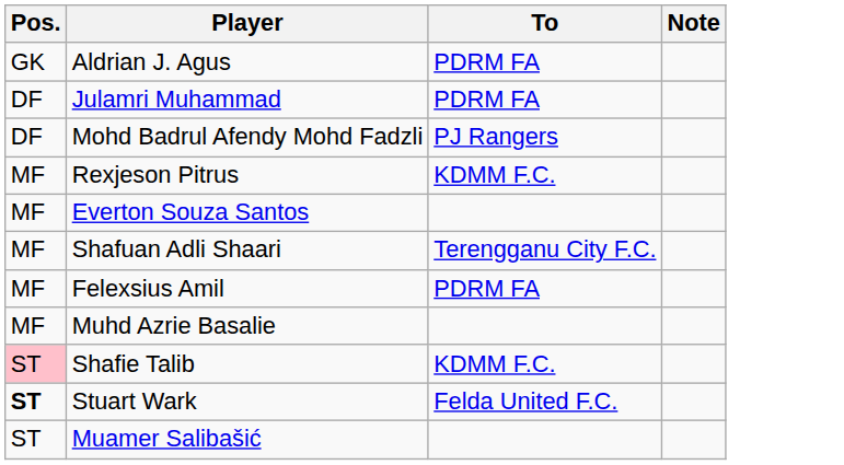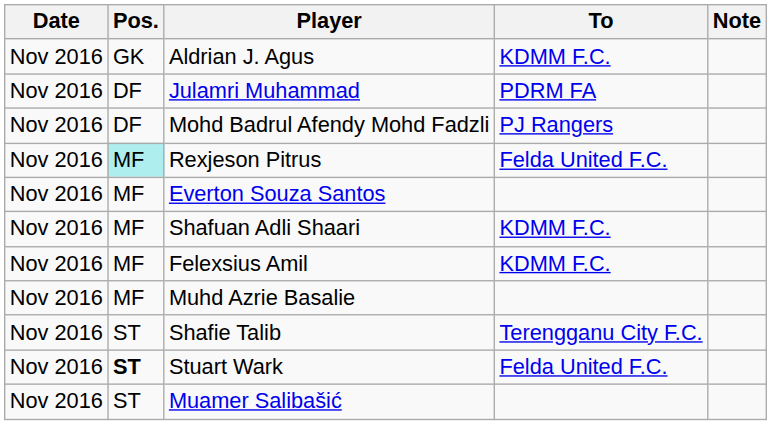+ column: Date | Nov 2016 | Nov 2016 | Nov 2016 | Nov 2016 | Nov 2016 | Nov 2016 | Nov 2016 | Nov 2016 | Nov 2016 | Nov 2016 | Nov 2016
Aldrian J. Agus | To: PDRM FA -> KDMM F.C.
Rexjeson Pitrus | Pos.: no background -> paleturquoise background
Rexjeson Pitrus | To: KDMM F.C. -> Felda United F.C.
Shafuan Adli Shaari | To: Terengganu City F.C. -> KDMM F.C.
Felexsius Amil | To: PDRM FA -> KDMM F.C.
Shafie Talib | Pos.: pink background -> no background
Shafie Talib | To: KDMM F.C. -> Terengganu City F.C.
